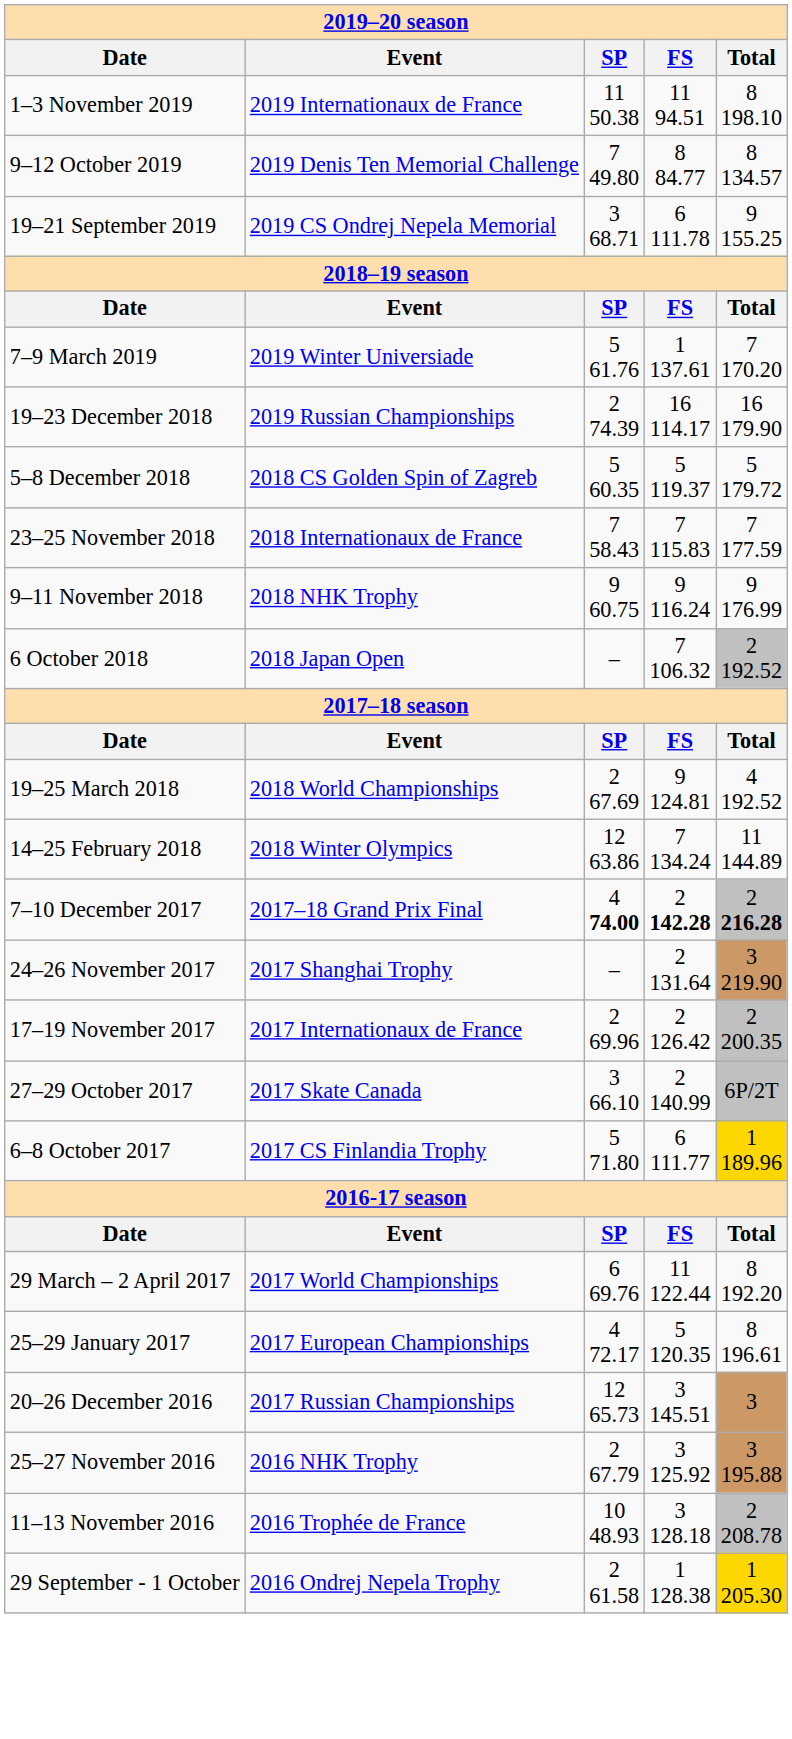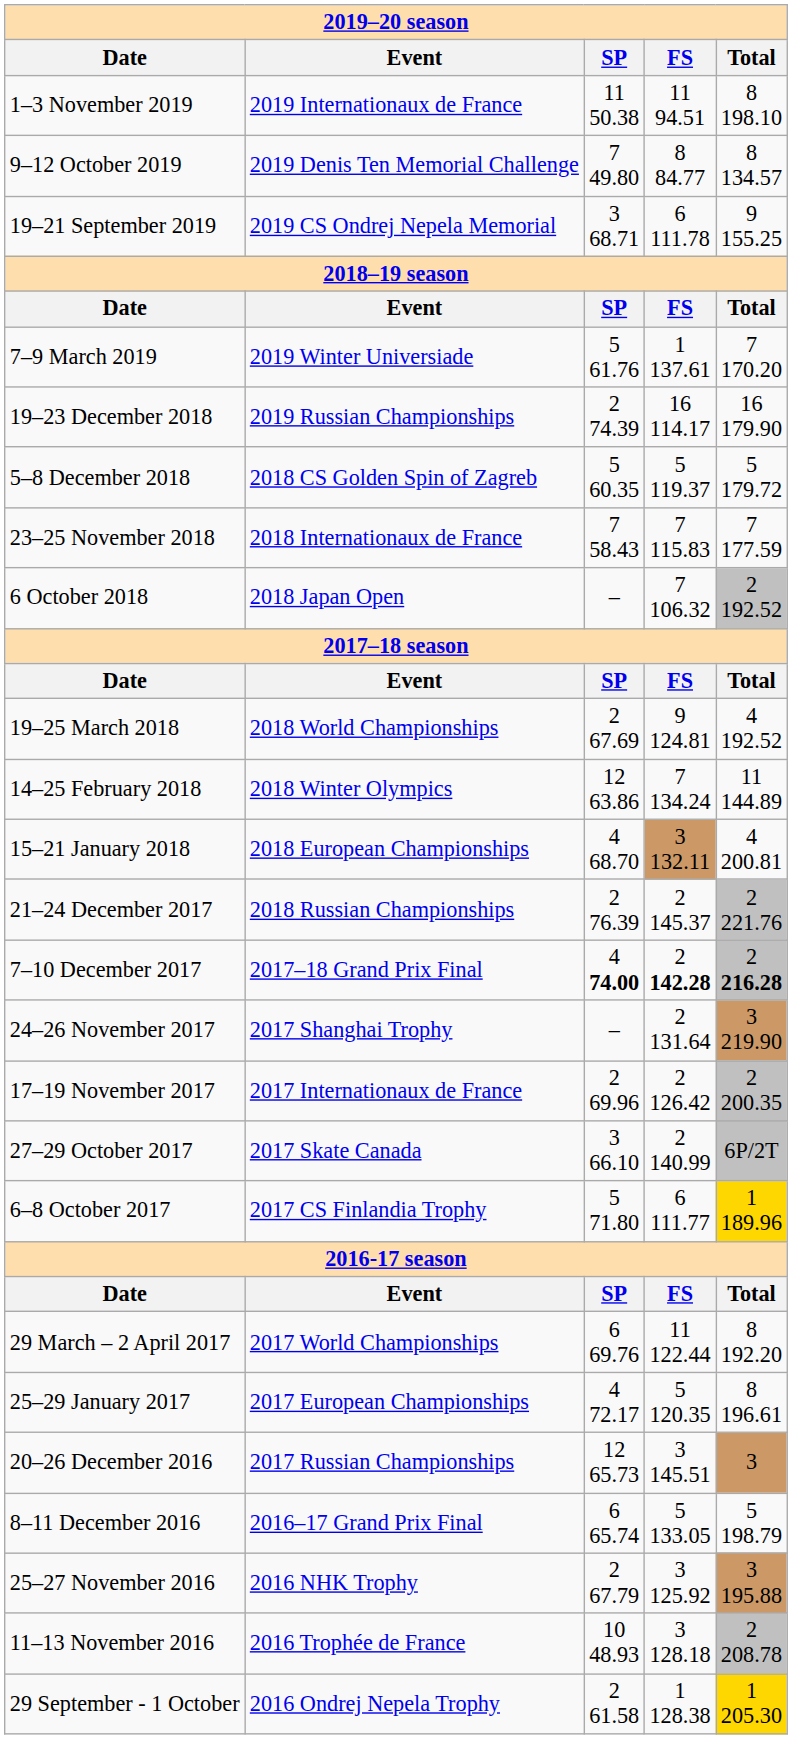- row: 9–11 November 2018 | 2018 NHK Trophy | 9 60.75 | 9 116.24 | 9 176.99
+ row: 15–21 January 2018 | 2018 European Championships | 4 68.70 | 3 132.11 | 4 200.81
+ row: 21–24 December 2017 | 2018 Russian Championships | 2 76.39 | 2 145.37 | 2 221.76
+ row: 8–11 December 2016 | 2016–17 Grand Prix Final | 6 65.74 | 5 133.05 | 5 198.79
